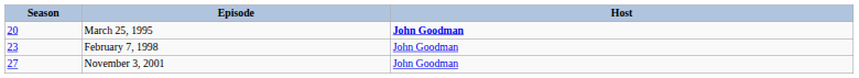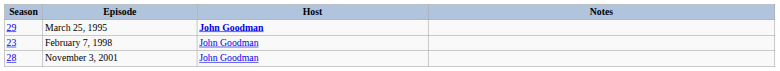+ column: Notes
March 25, 1995 | Season: 20 -> 29
November 3, 2001 | Season: 27 -> 28
